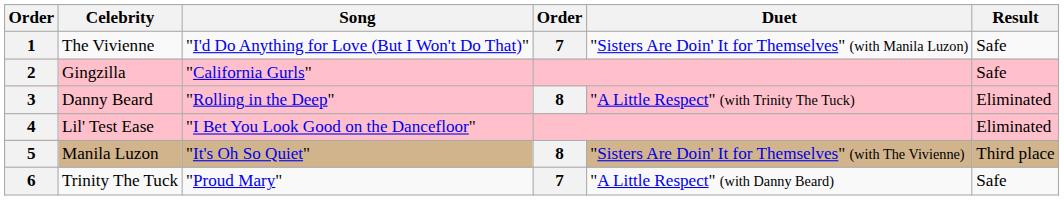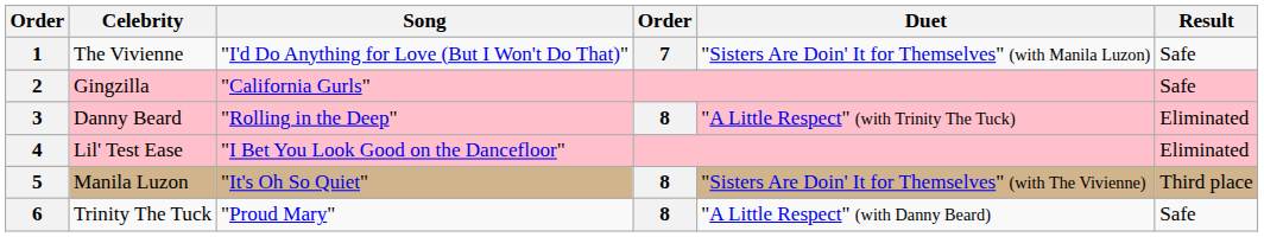6 | column 4: 7 -> 8
